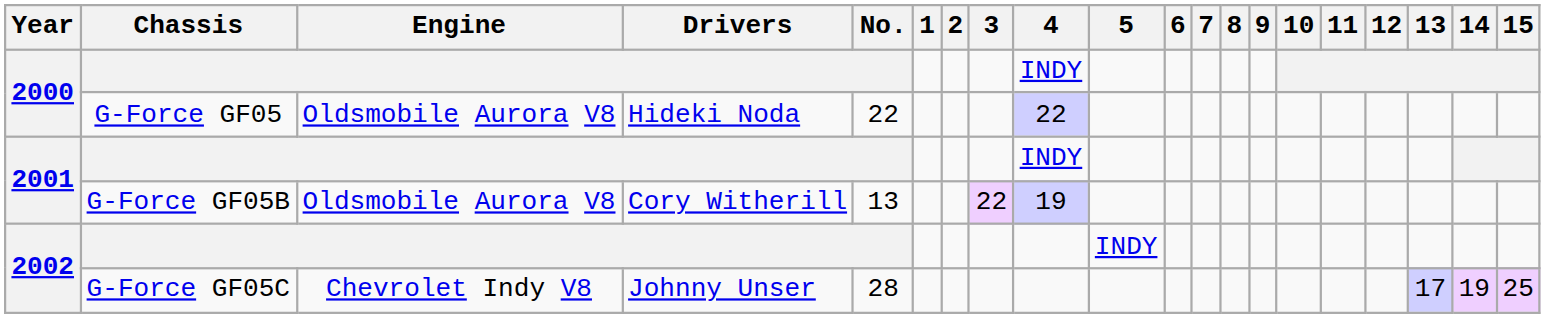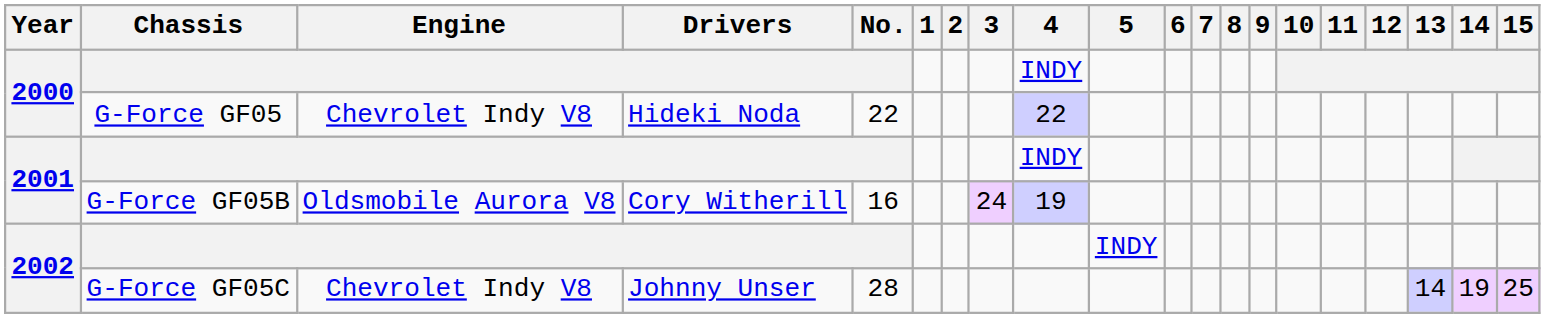G-Force GF05 | Engine: Oldsmobile Aurora V8 -> Chevrolet Indy V8
G-Force GF05B | No.: 13 -> 16
G-Force GF05B | 3: 22 -> 24
G-Force GF05C | 13: 17 -> 14
